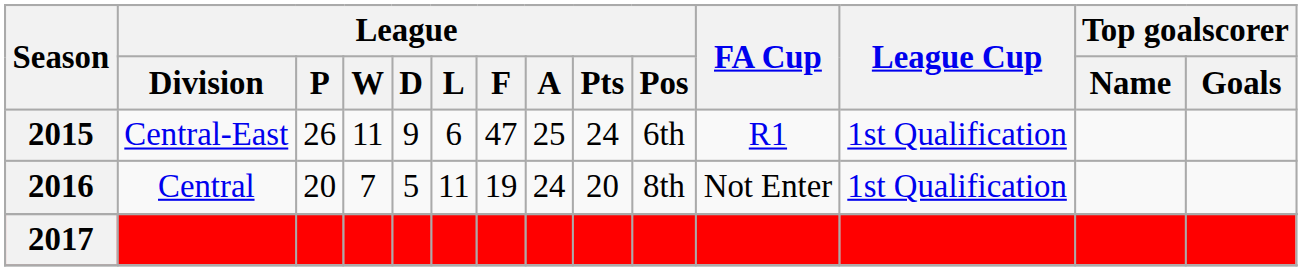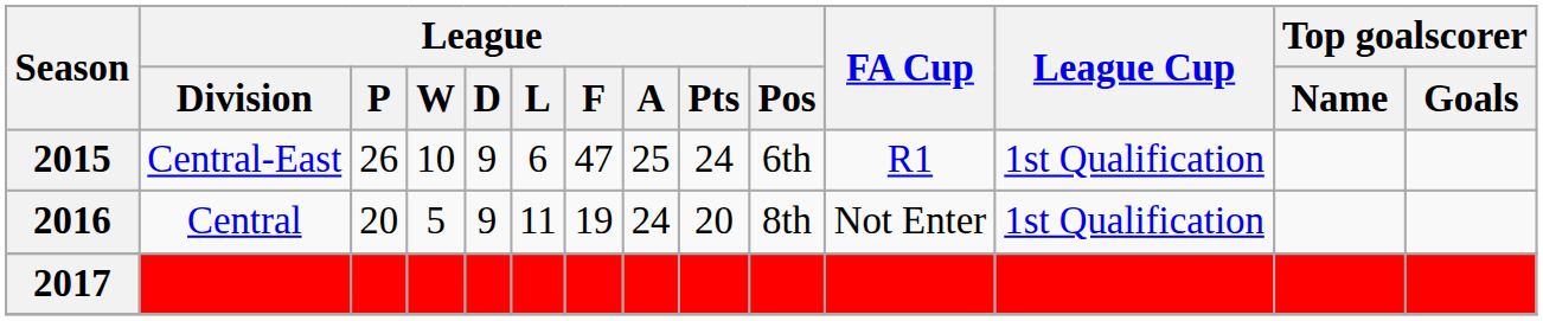2015 | League / W: 11 -> 10
2016 | League / W: 7 -> 5
2016 | League / D: 5 -> 9
